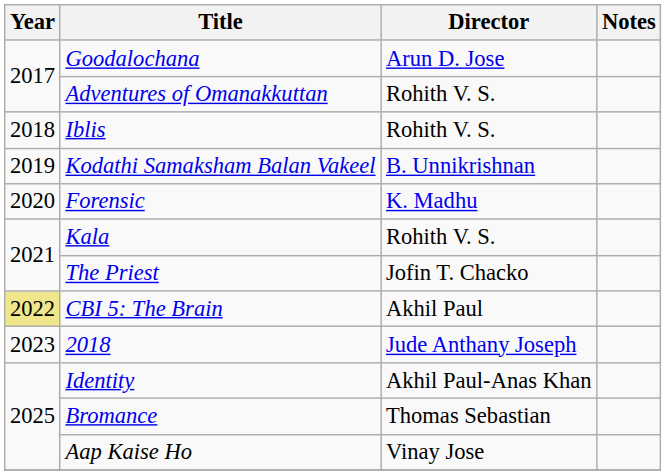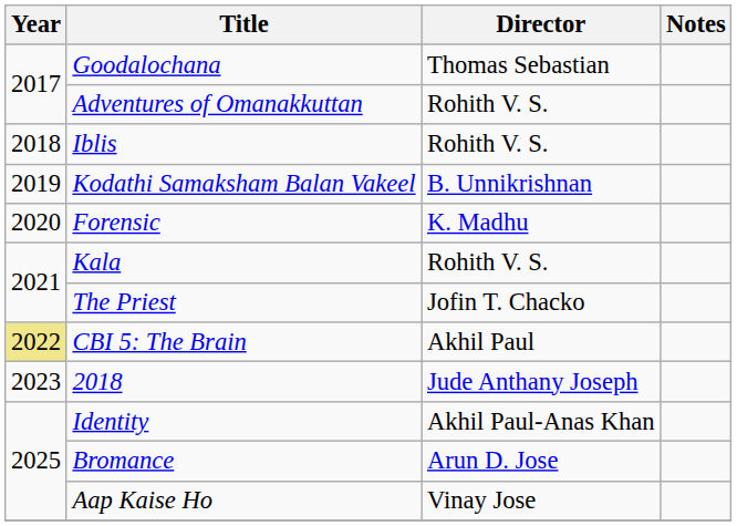Goodalochana | Director: Arun D. Jose -> Thomas Sebastian
Bromance | Director: Thomas Sebastian -> Arun D. Jose
